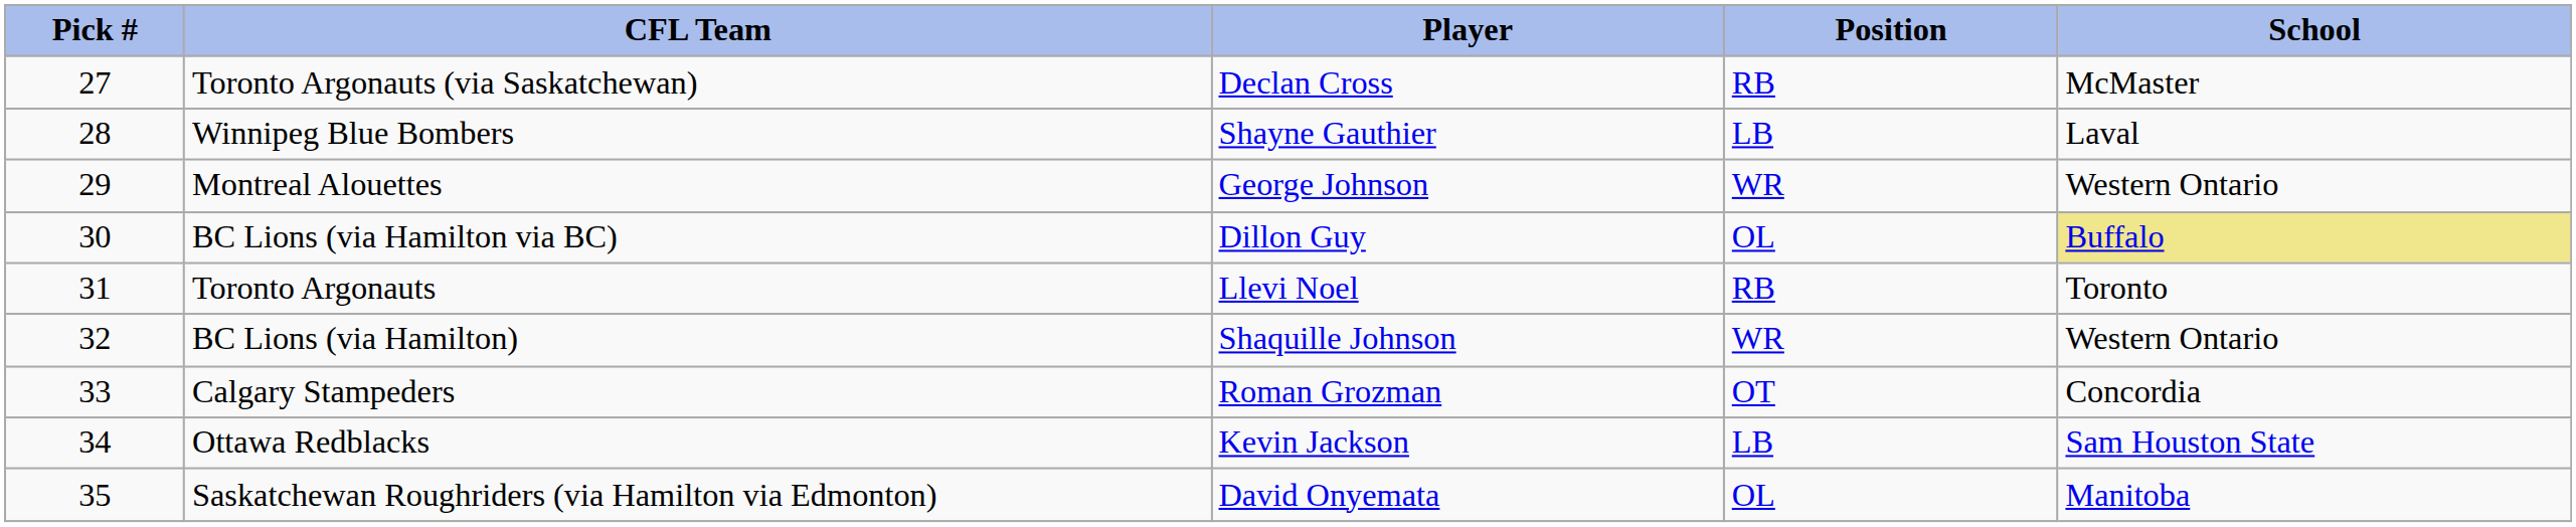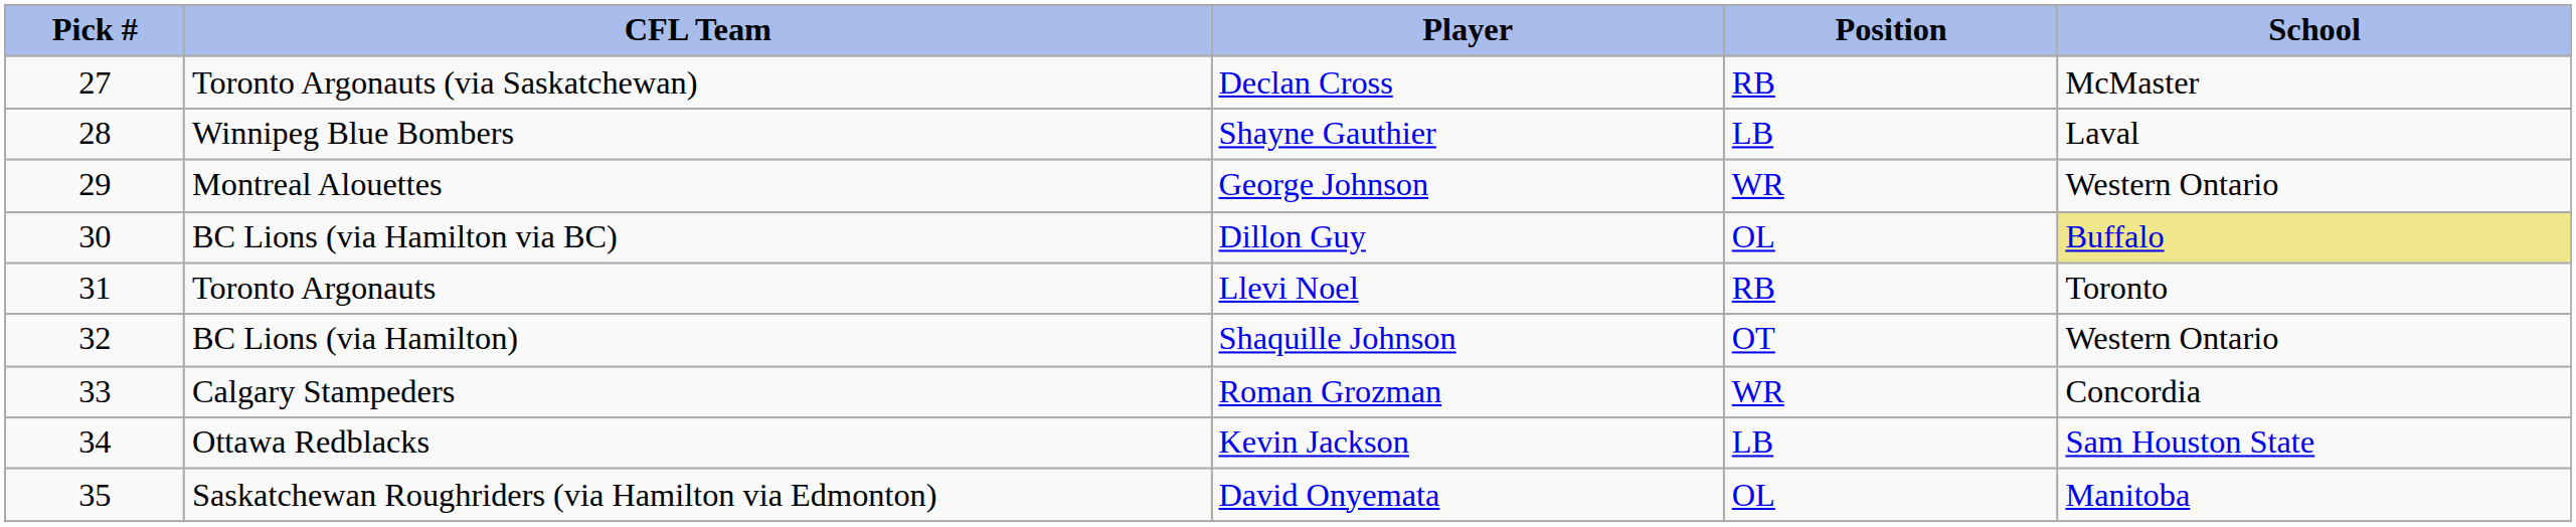BC Lions (via Hamilton) | Position: WR -> OT
Calgary Stampeders | Position: OT -> WR
